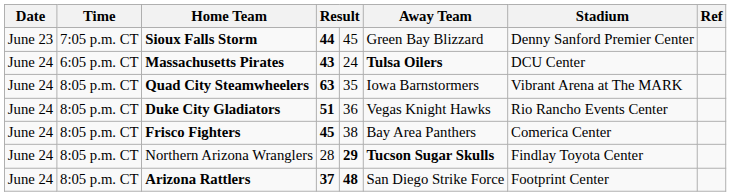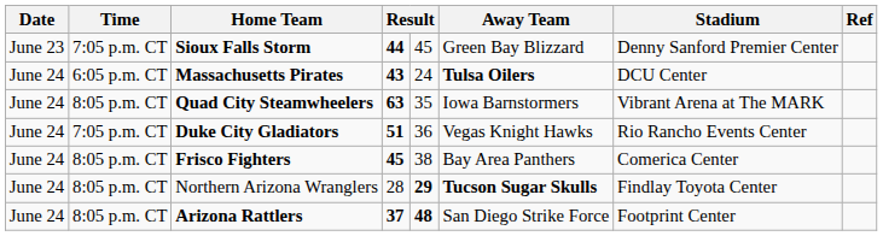Duke City Gladiators | Time: 8:05 p.m. CT -> 7:05 p.m. CT
